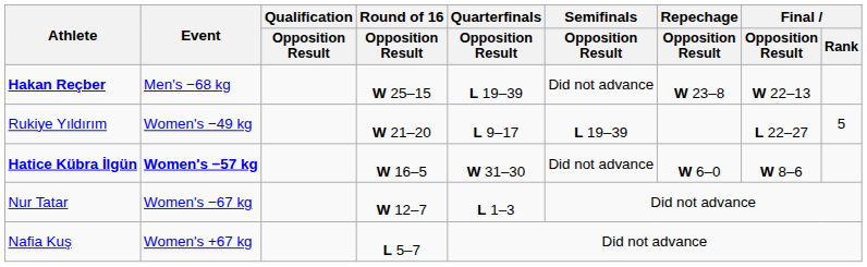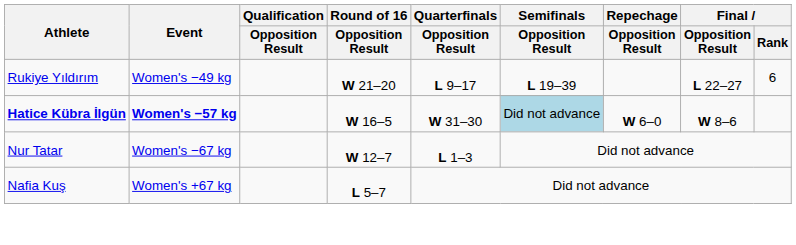- row: Hakan Reçber | Men's −68 kg | W 25–15 | L 19–39 | Did not advance | W 23–8 | W 22–13
Rukiye Yıldırım | Final / Rank: 5 -> 6
Hatice Kübra İlgün | Semifinals / Opposition Result: no background -> lightblue background
